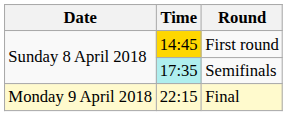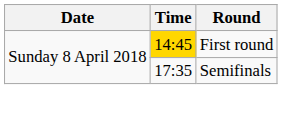Semifinals | Time: paleturquoise background -> no background
- row: Monday 9 April 2018 | 22:15 | Final
